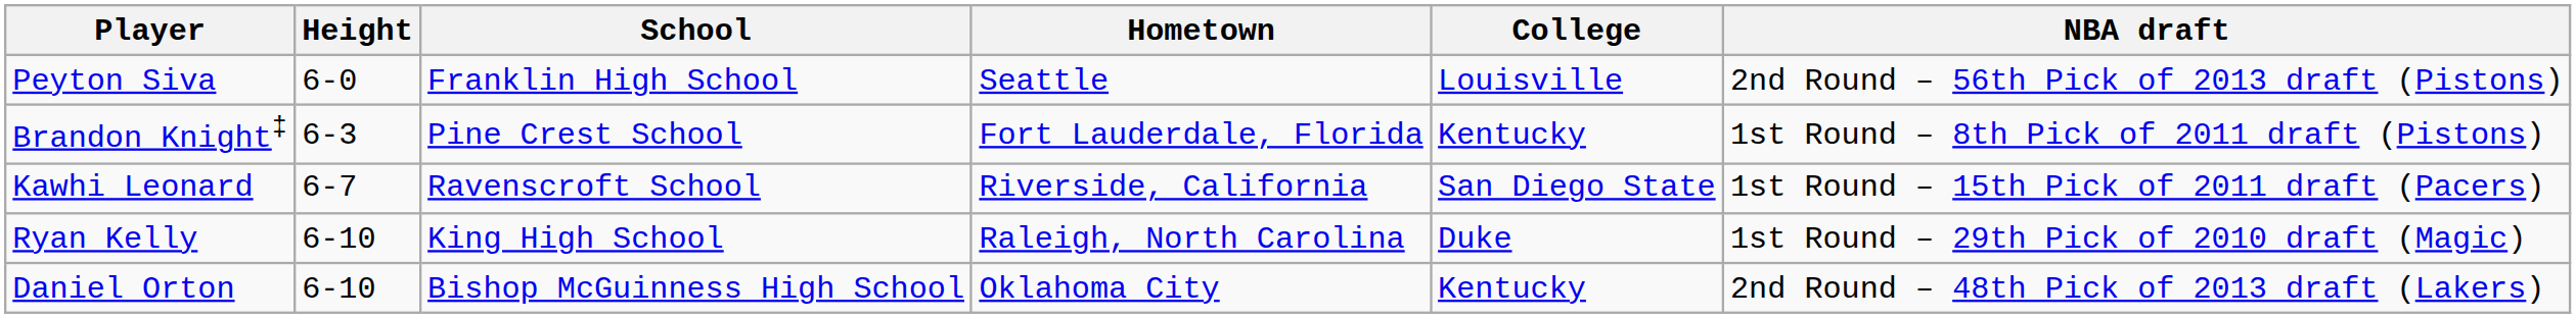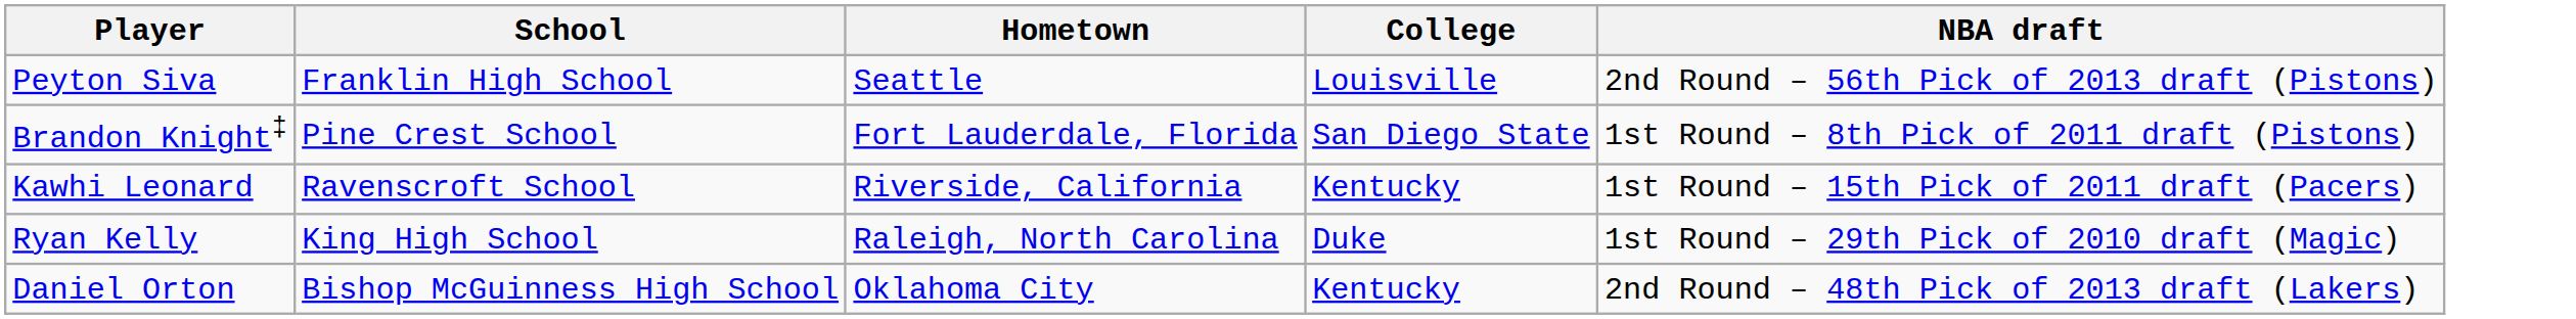- column: Height | 6-0 | 6-3 | 6-7 | 6-10 | 6-10
Brandon Knight‡ | College: Kentucky -> San Diego State
Kawhi Leonard | College: San Diego State -> Kentucky
